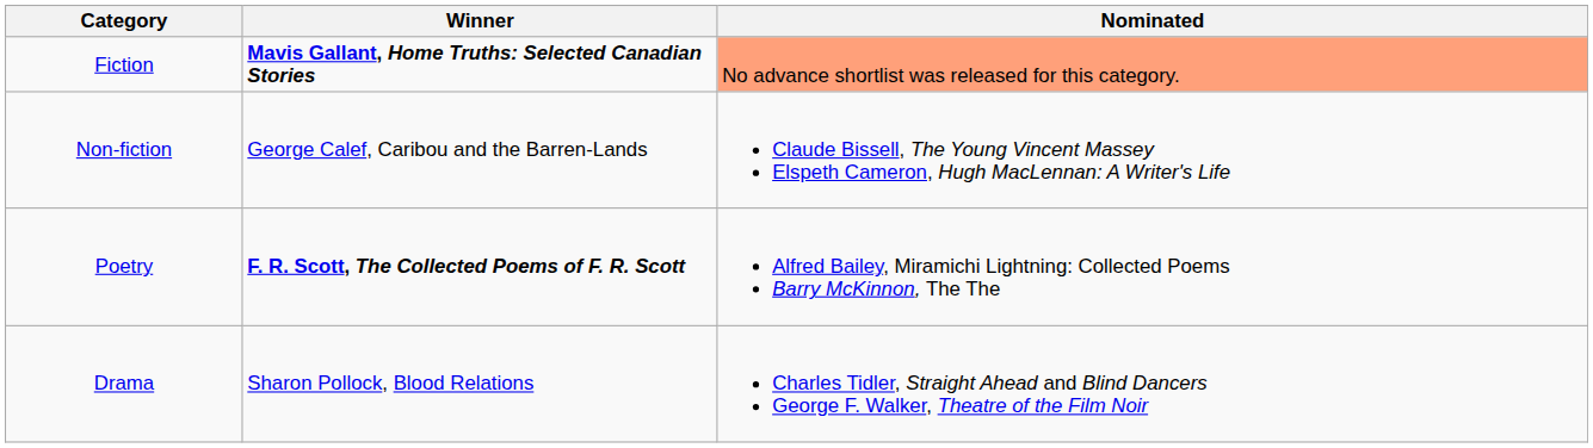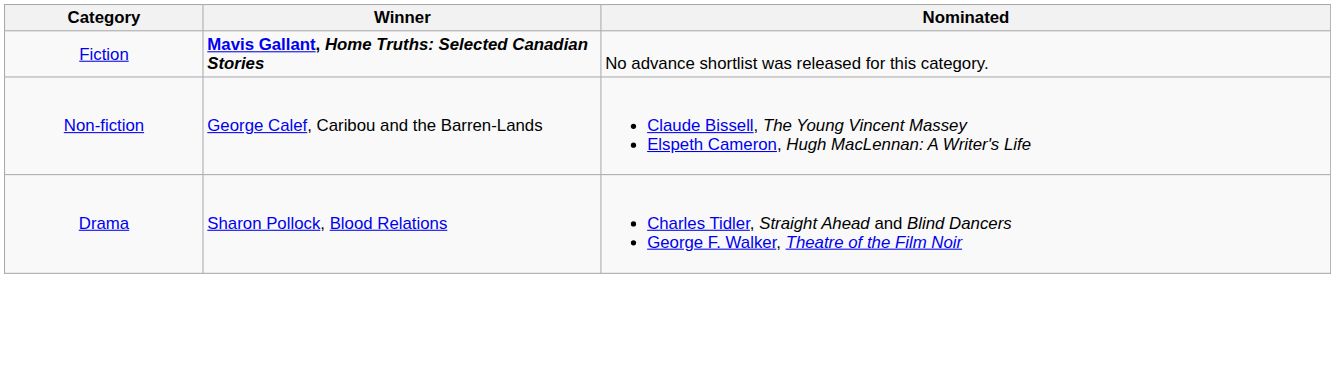Fiction | Nominated: lightsalmon background -> no background
- row: Poetry | F. R. Scott, The Collected Poems of F. R. Scott | Alfred Bailey, Miramichi Lightning: Collected Poems Barry McKinnon, The The
